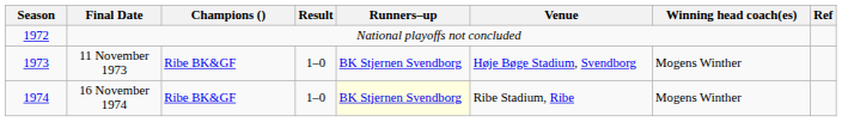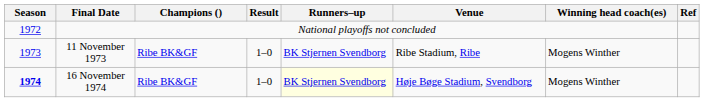11 November 1973 | Venue: Høje Bøge Stadium, Svendborg -> Ribe Stadium, Ribe
16 November 1974 | Season: normal -> bold
16 November 1974 | Venue: Ribe Stadium, Ribe -> Høje Bøge Stadium, Svendborg
